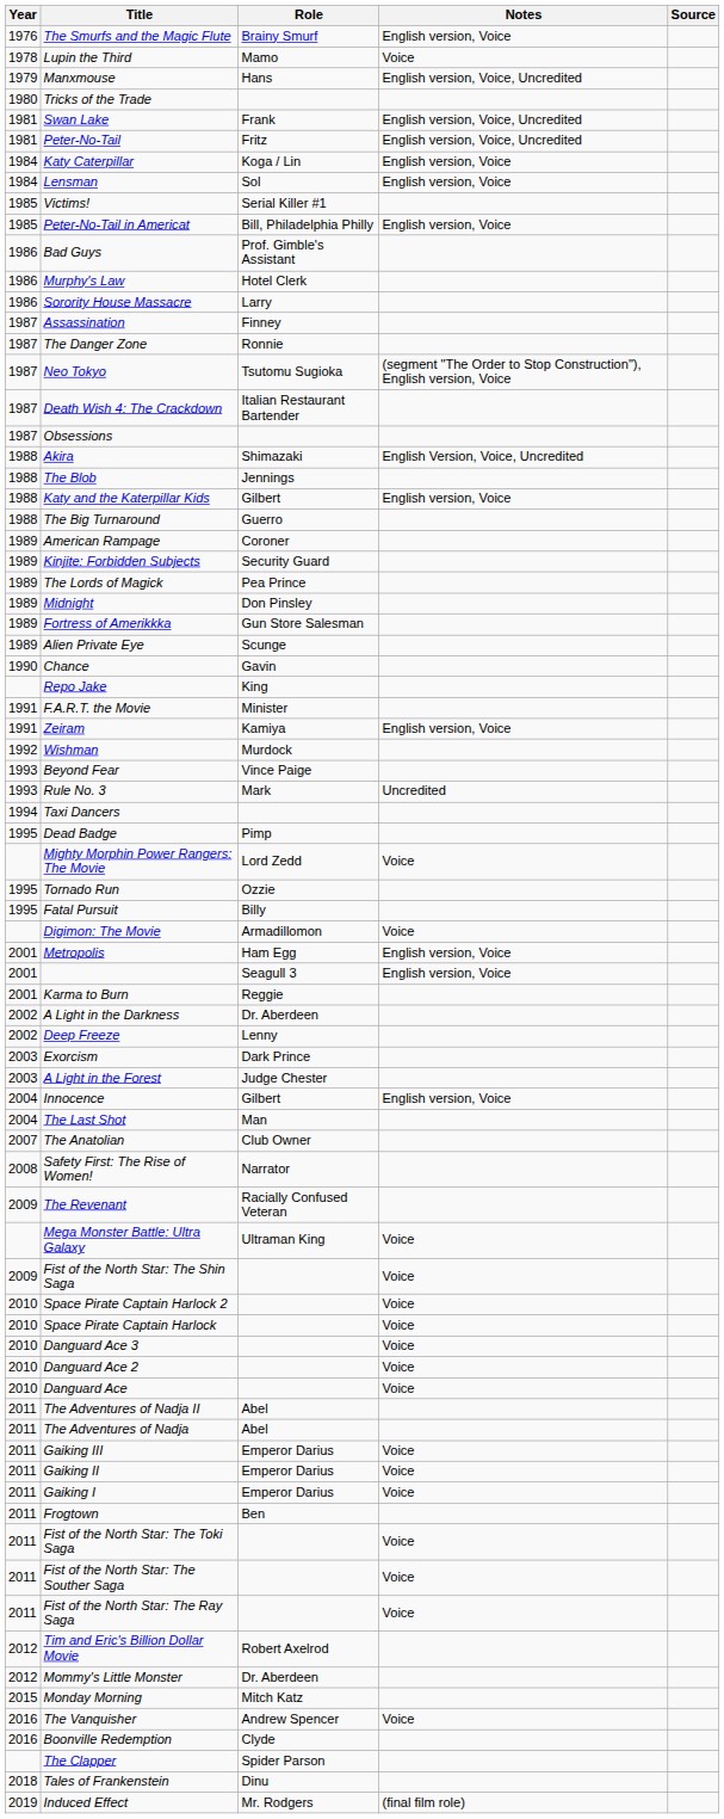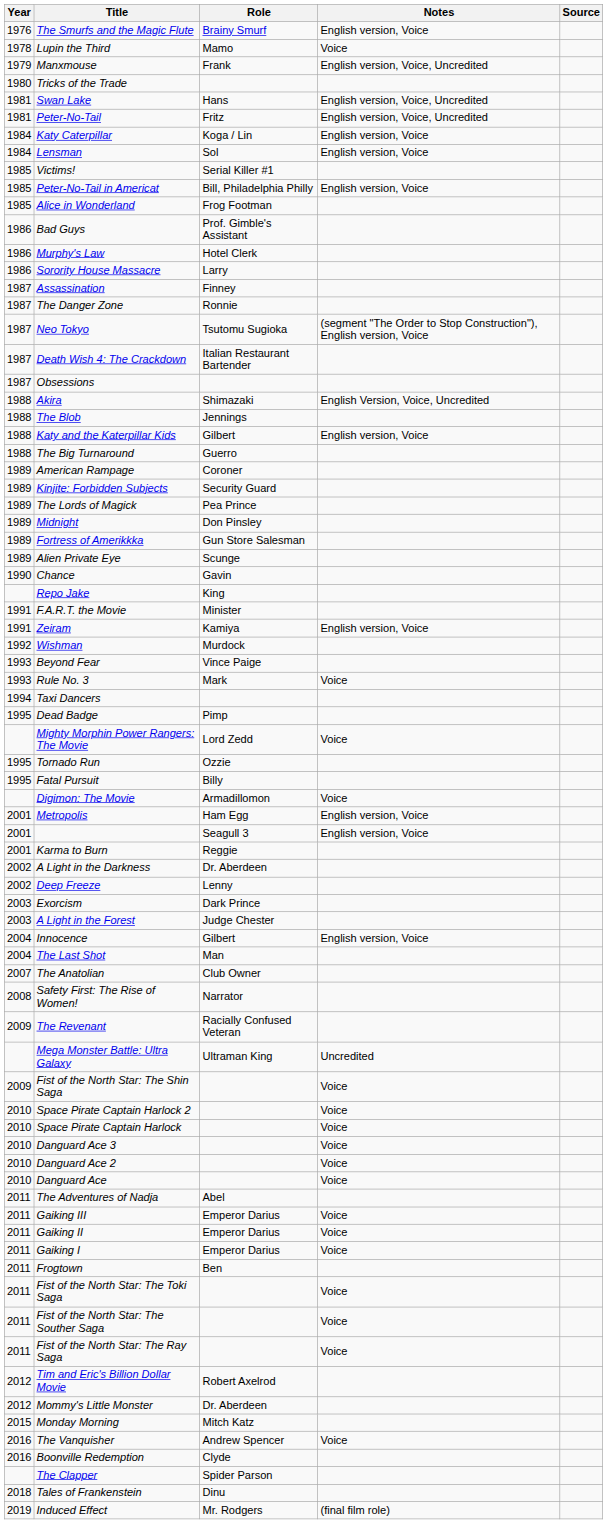Manxmouse | Role: Hans -> Frank
Swan Lake | Role: Frank -> Hans
+ row: 1985 | Alice in Wonderland | Frog Footman
Rule No. 3 | Notes: Uncredited -> Voice
Mega Monster Battle: Ultra Galaxy | Notes: Voice -> Uncredited
- row: 2011 | The Adventures of Nadja II | Abel
